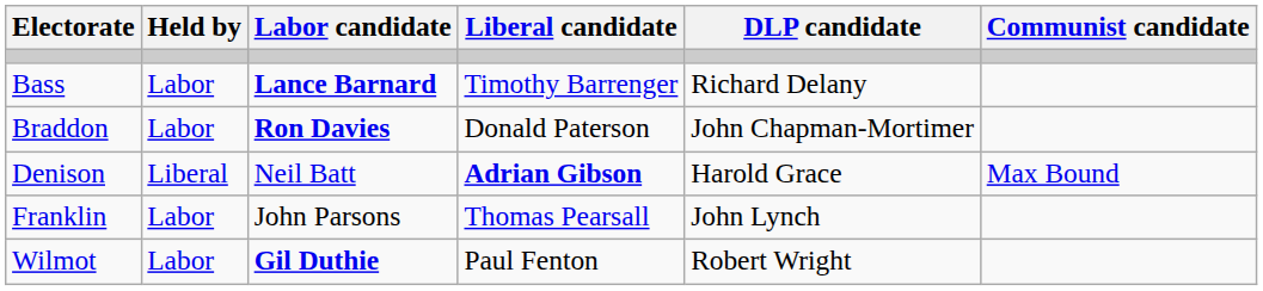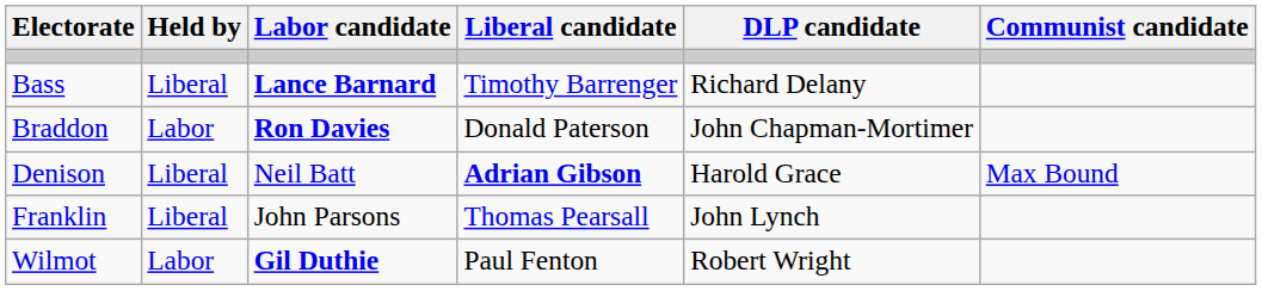Bass | Held by: Labor -> Liberal
Franklin | Held by: Labor -> Liberal
